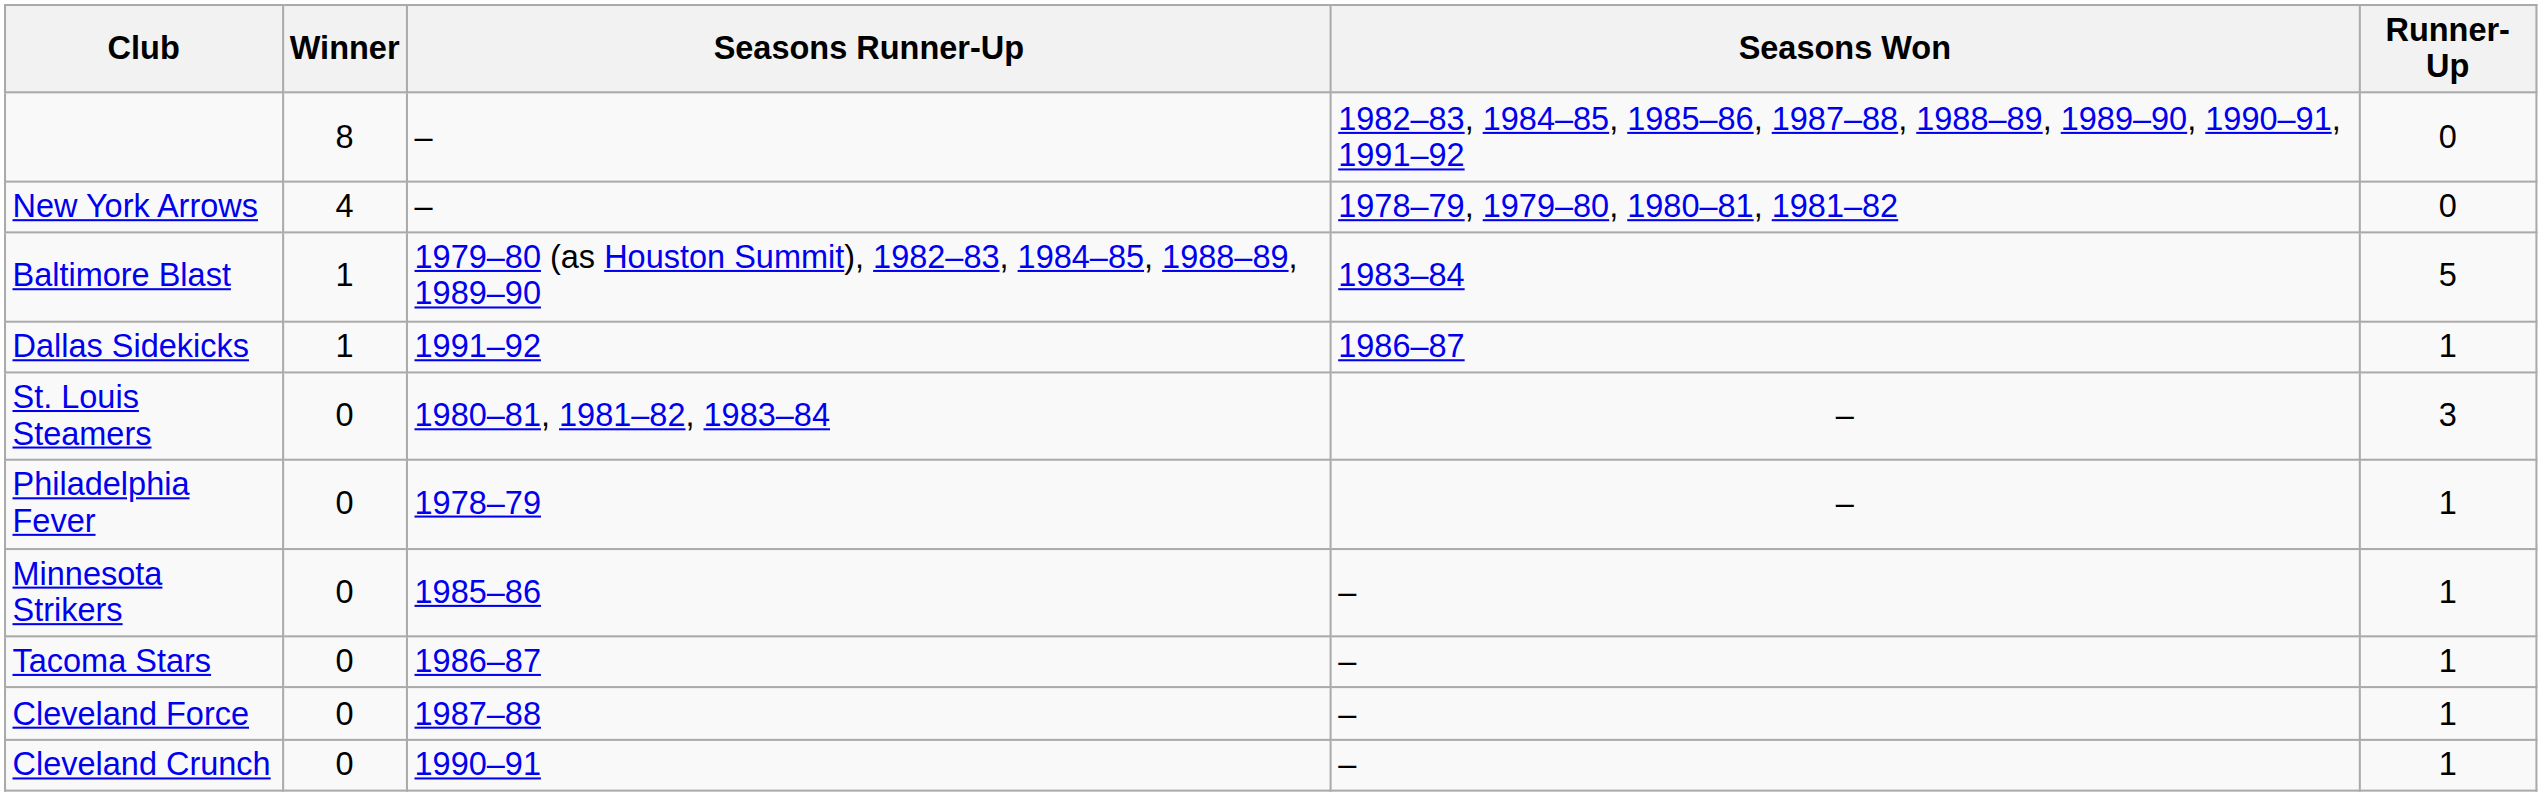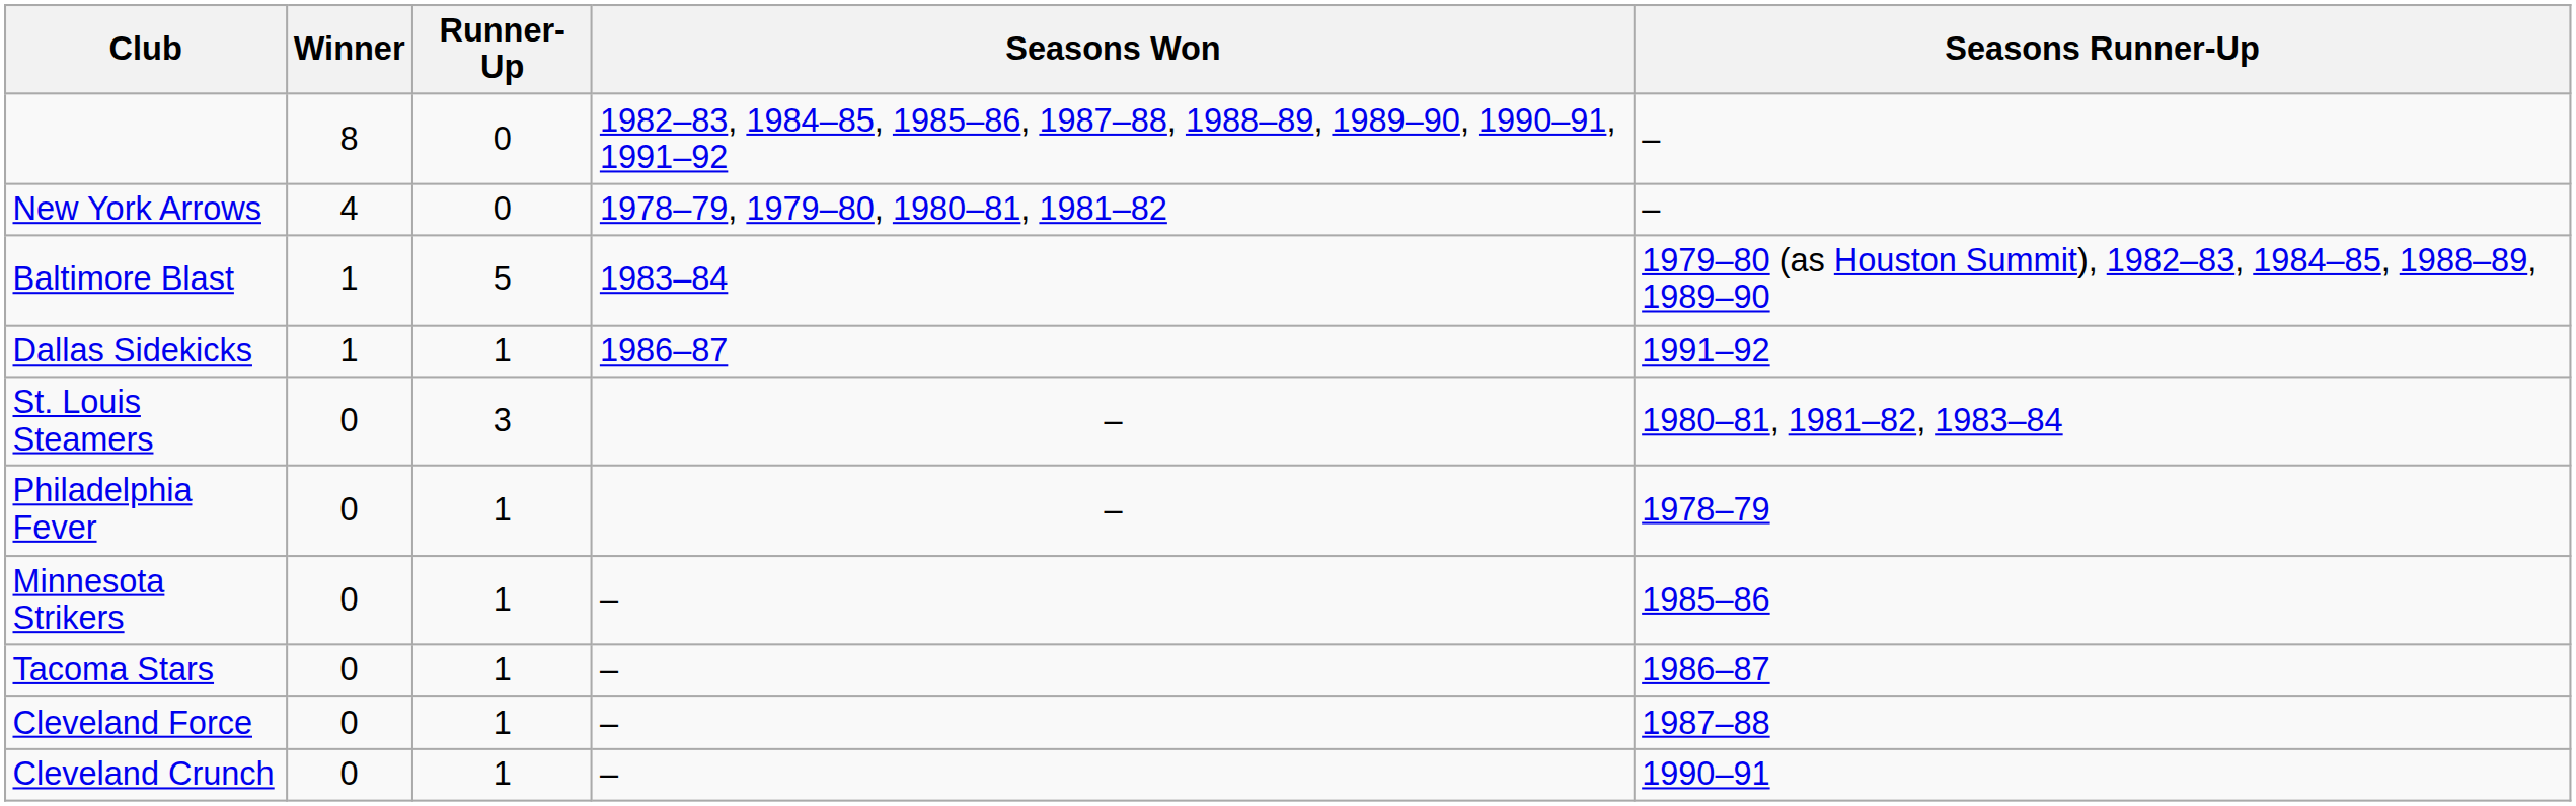columns swapped: Runner-Up <-> Seasons Runner-Up
